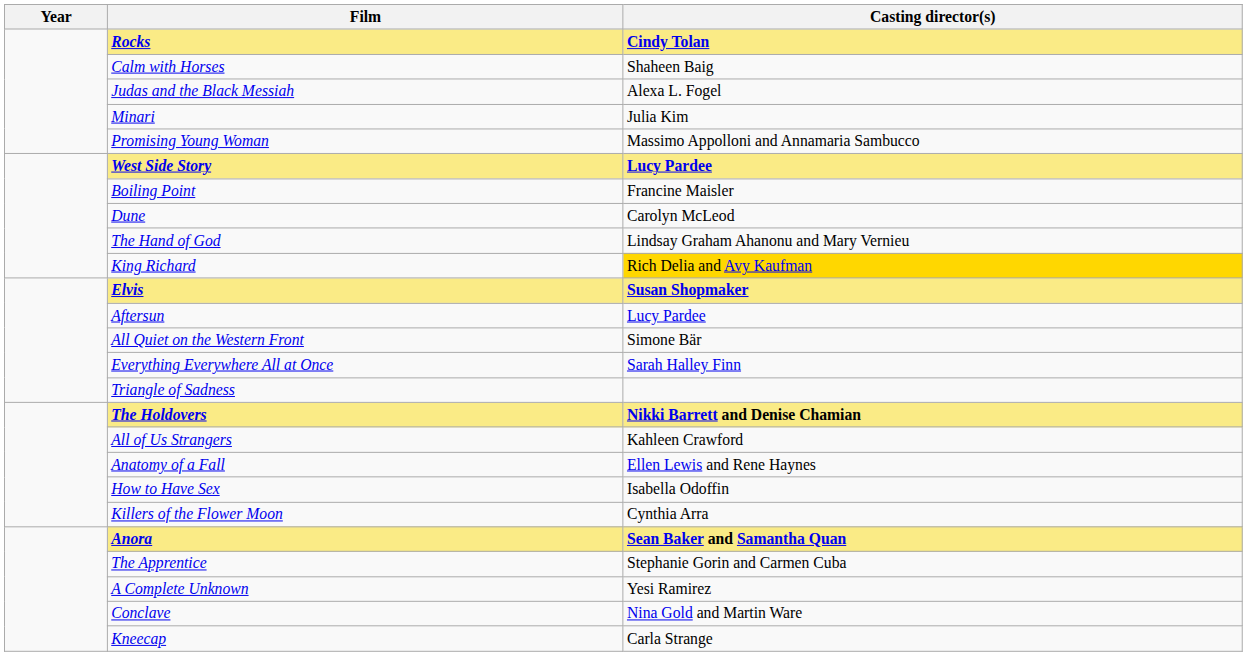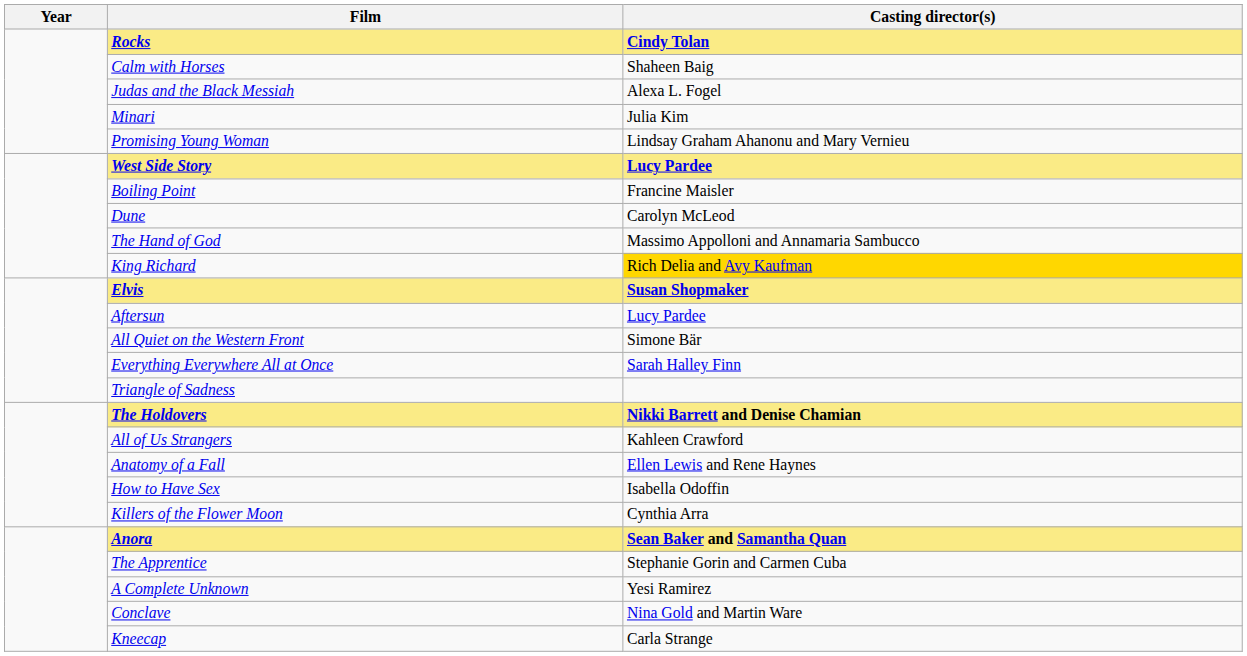Promising Young Woman | Casting director(s): Massimo Appolloni and Annamaria Sambucco -> Lindsay Graham Ahanonu and Mary Vernieu
The Hand of God | Casting director(s): Lindsay Graham Ahanonu and Mary Vernieu -> Massimo Appolloni and Annamaria Sambucco
